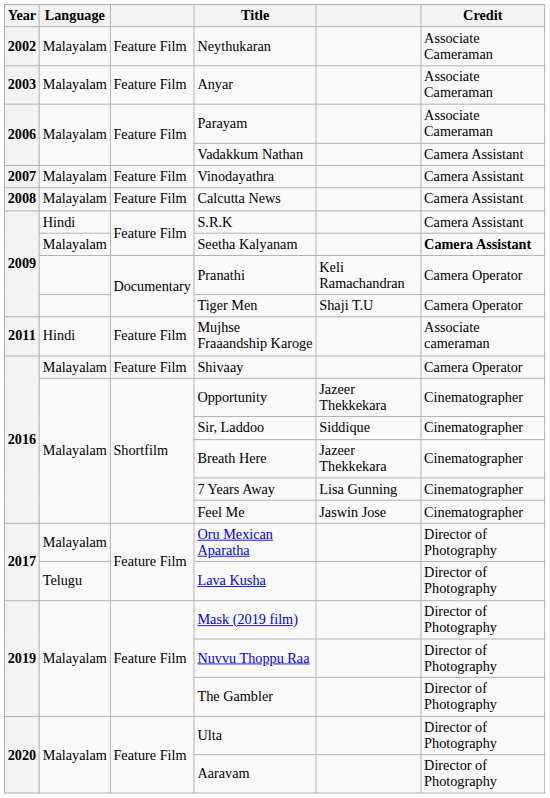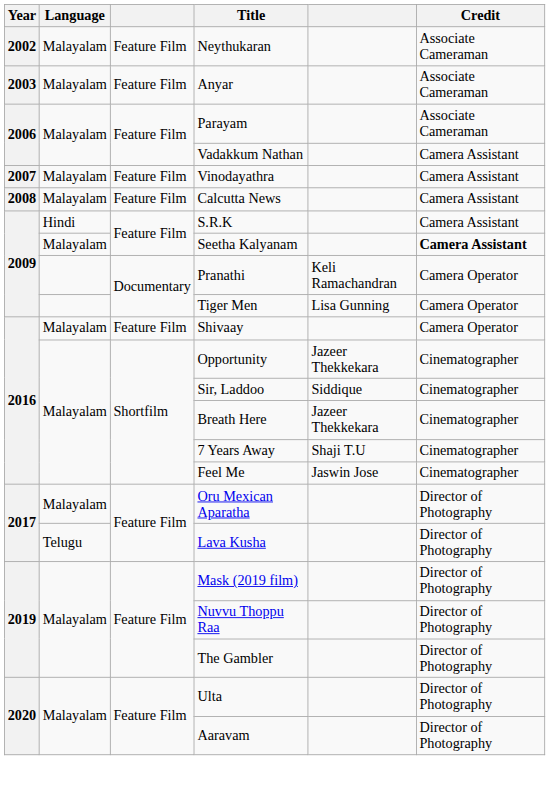Tiger Men | column 5: Shaji T.U -> Lisa Gunning
- row: 2011 | Hindi | Feature Film | Mujhse Fraaandship Karoge | Associate cameraman
7 Years Away | column 5: Lisa Gunning -> Shaji T.U
